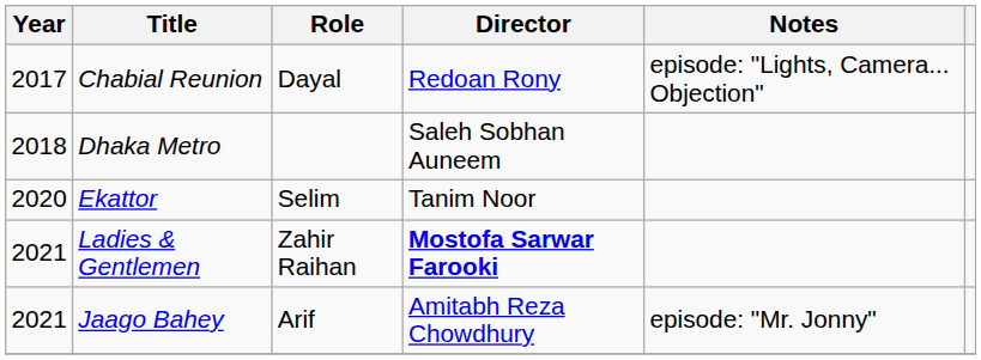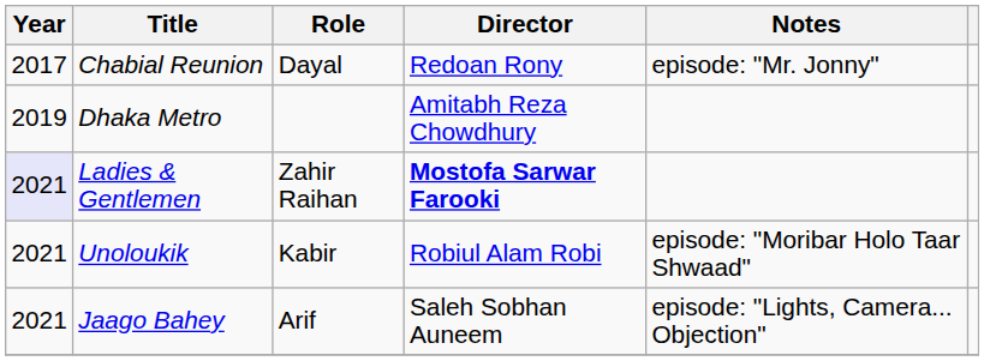Chabial Reunion | Notes: episode: "Lights, Camera... Objection" -> episode: "Mr. Jonny"
Dhaka Metro | Year: 2018 -> 2019
Dhaka Metro | Director: Saleh Sobhan Auneem -> Amitabh Reza Chowdhury
- row: 2020 | Ekattor | Selim | Tanim Noor
Ladies & Gentlemen | Year: no background -> lavender background
+ row: 2021 | Unoloukik | Kabir | Robiul Alam Robi | episode: "Moribar Holo Taar Shwaad"
Jaago Bahey | Director: Amitabh Reza Chowdhury -> Saleh Sobhan Auneem
Jaago Bahey | Notes: episode: "Mr. Jonny" -> episode: "Lights, Camera... Objection"
